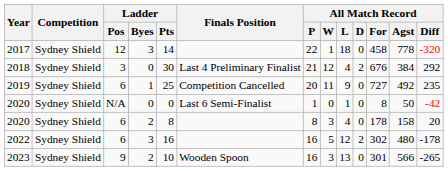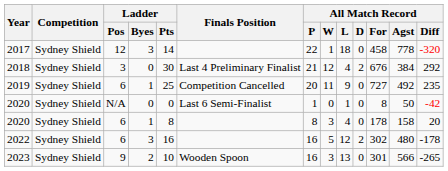2020 / 6 | Ladder / Byes: 2 -> 1
